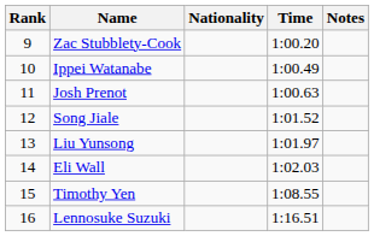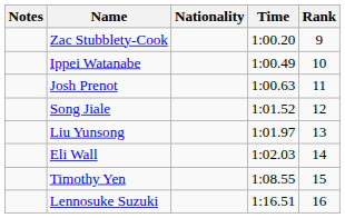columns swapped: Rank <-> Notes
